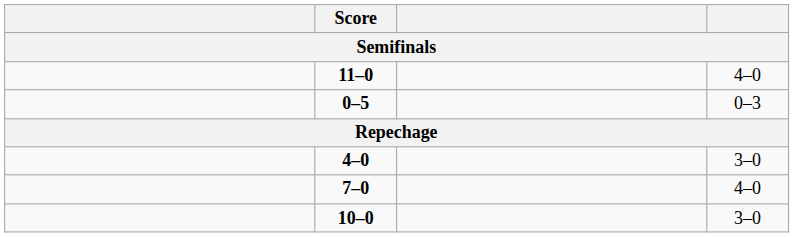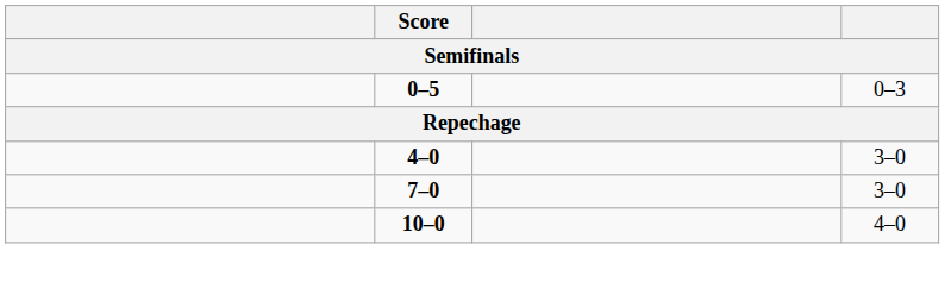- row: 11–0 | 4–0
7–0 | column 4: 4–0 -> 3–0
10–0 | column 4: 3–0 -> 4–0
